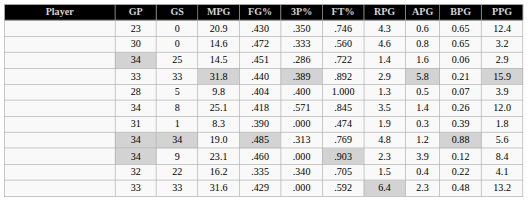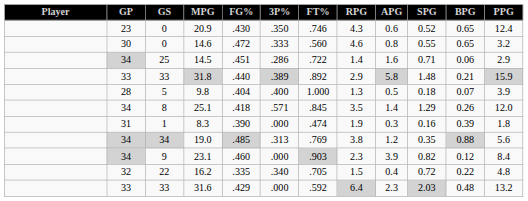+ column: SPG | 0.52 | 0.55 | 0.71 | 1.48 | 0.18 | 1.29 | 0.16 | 0.35 | 0.82 | 0.72 | 2.03
19.0 | RPG: 4.8 -> 3.8
16.2 | PPG: 4.1 -> 4.8
